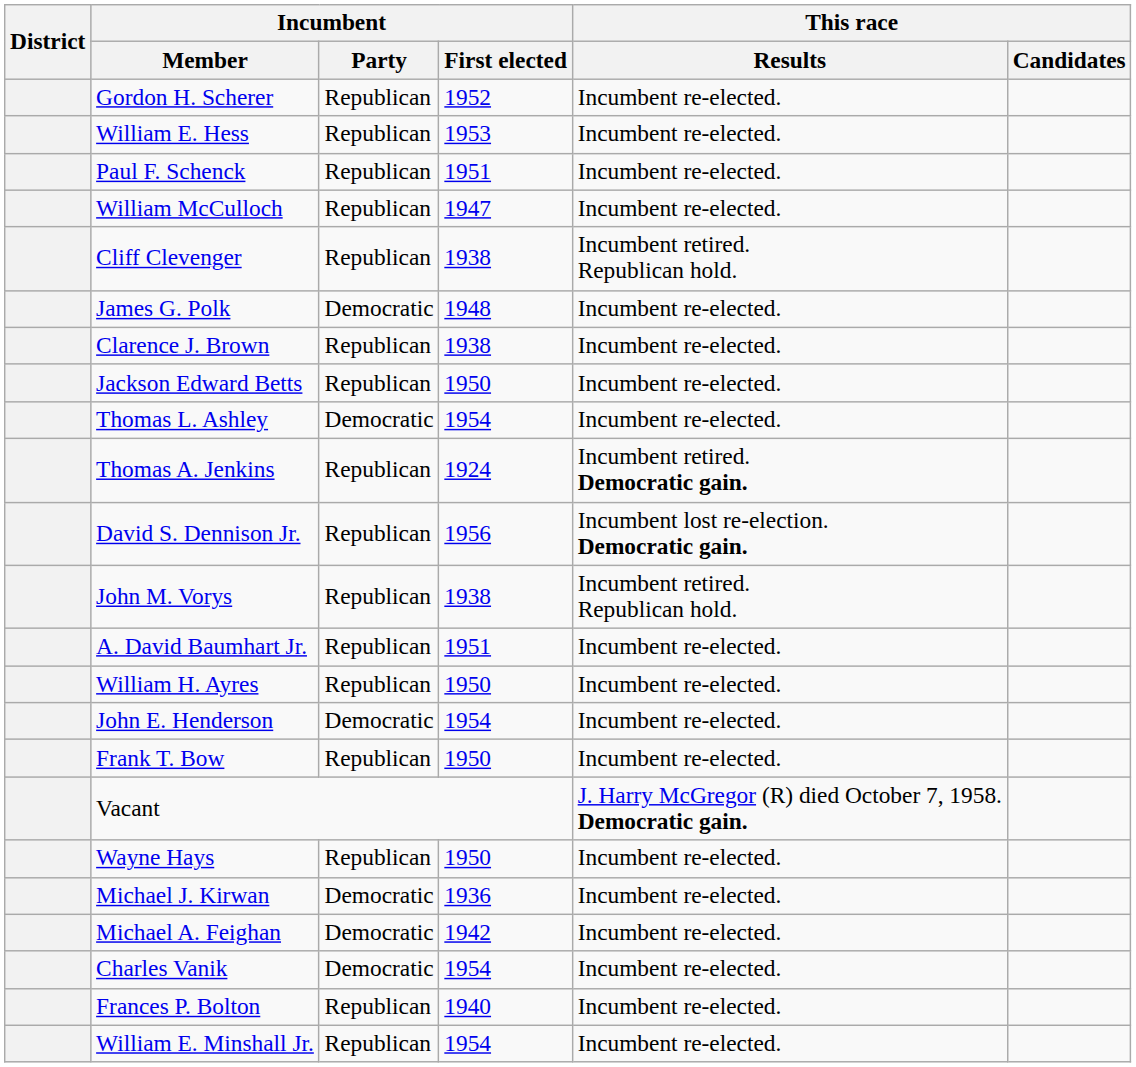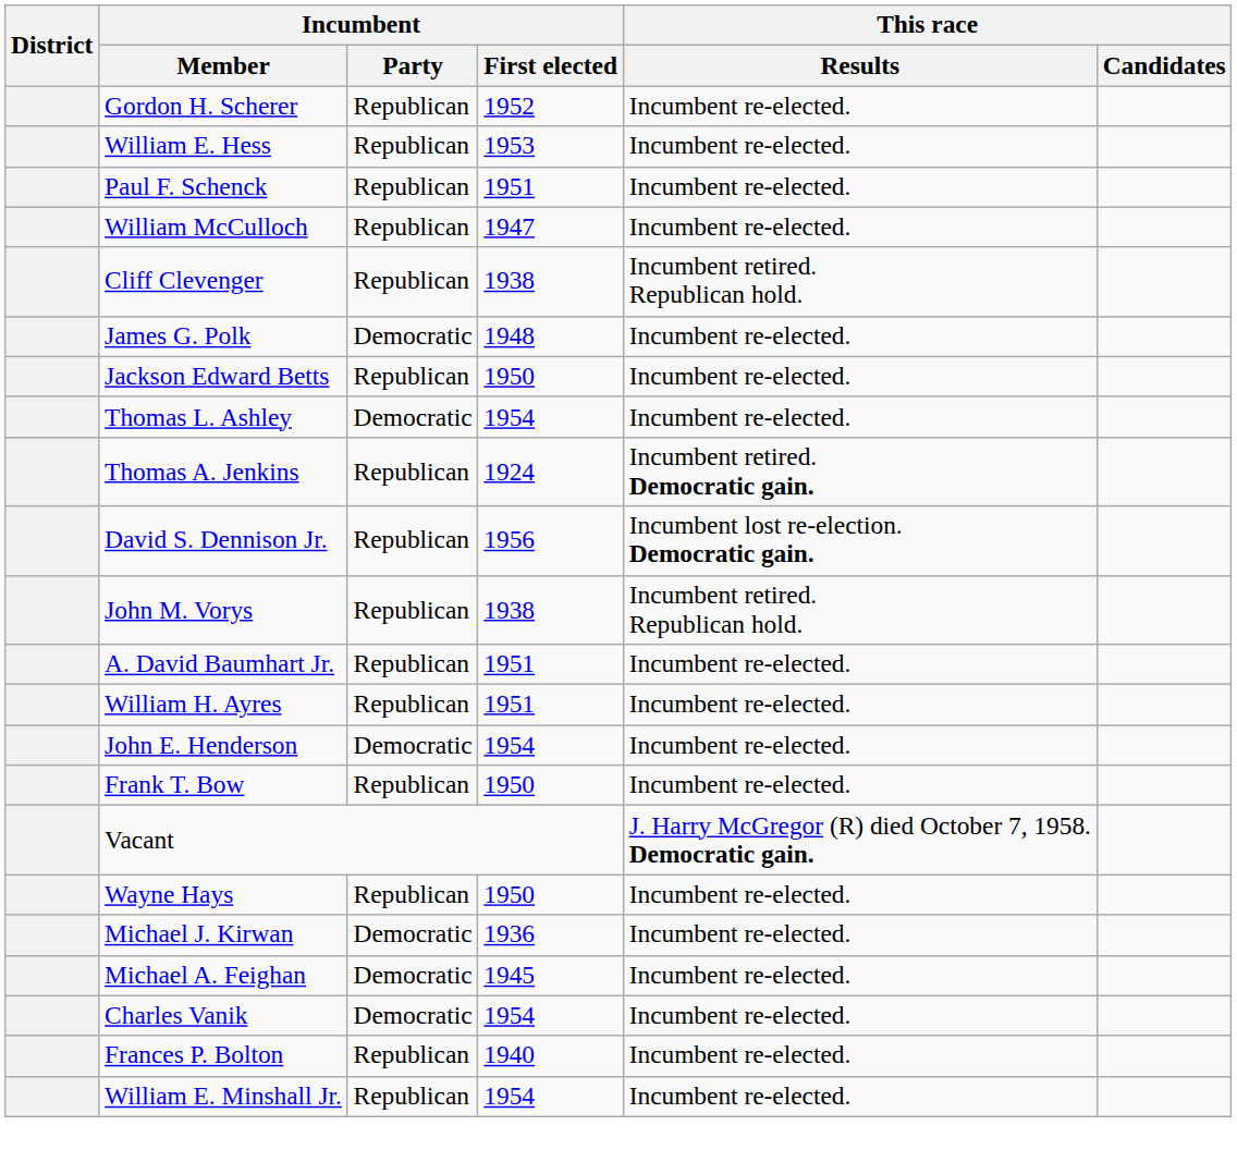- row: Clarence J. Brown | Republican | 1938 | Incumbent re-elected.
William H. Ayres | Incumbent / First elected: 1950 -> 1951
Michael A. Feighan | Incumbent / First elected: 1942 -> 1945
